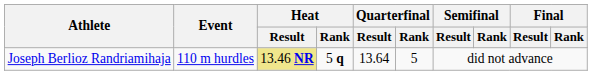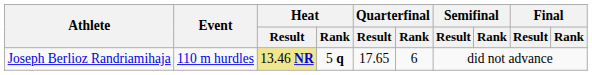Joseph Berlioz Randriamihaja | Quarterfinal / Result: 13.64 -> 17.65
Joseph Berlioz Randriamihaja | Quarterfinal / Rank: 5 -> 6
